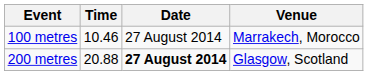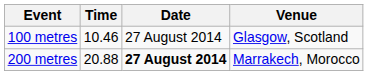100 metres | Venue: Marrakech, Morocco -> Glasgow, Scotland
200 metres | Venue: Glasgow, Scotland -> Marrakech, Morocco
